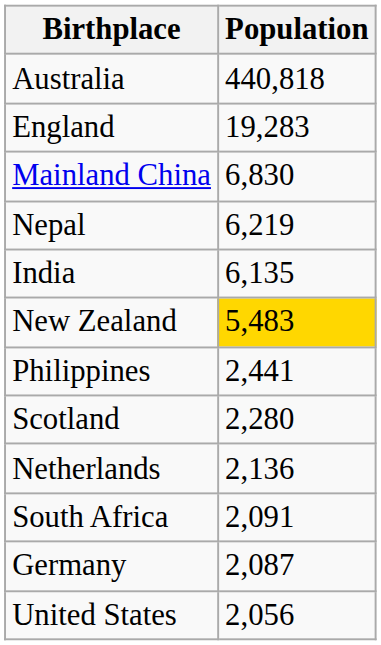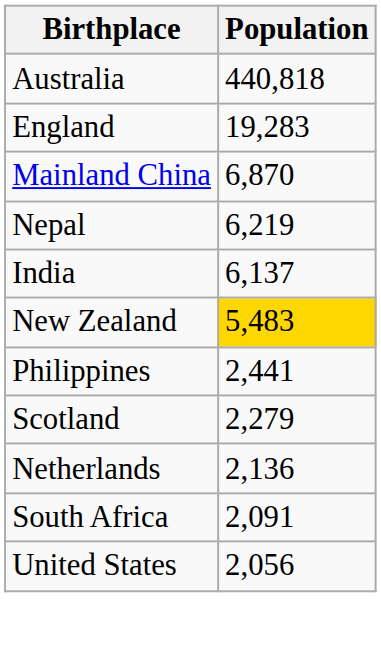Mainland China | Population: 6,830 -> 6,870
India | Population: 6,135 -> 6,137
Scotland | Population: 2,280 -> 2,279
- row: Germany | 2,087
